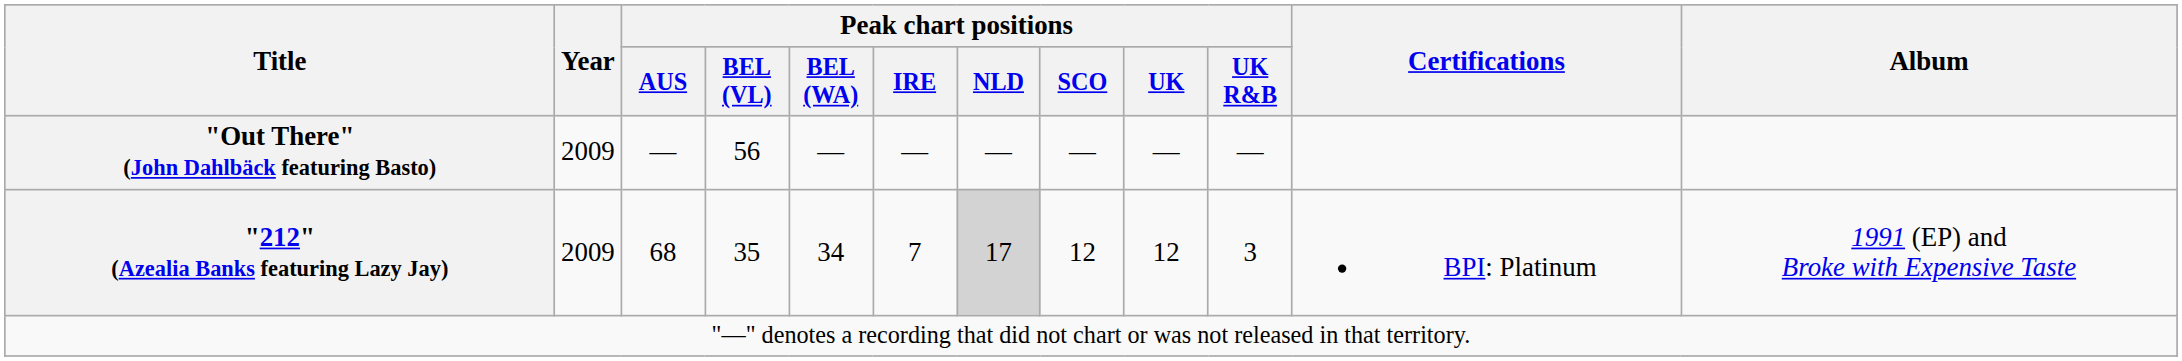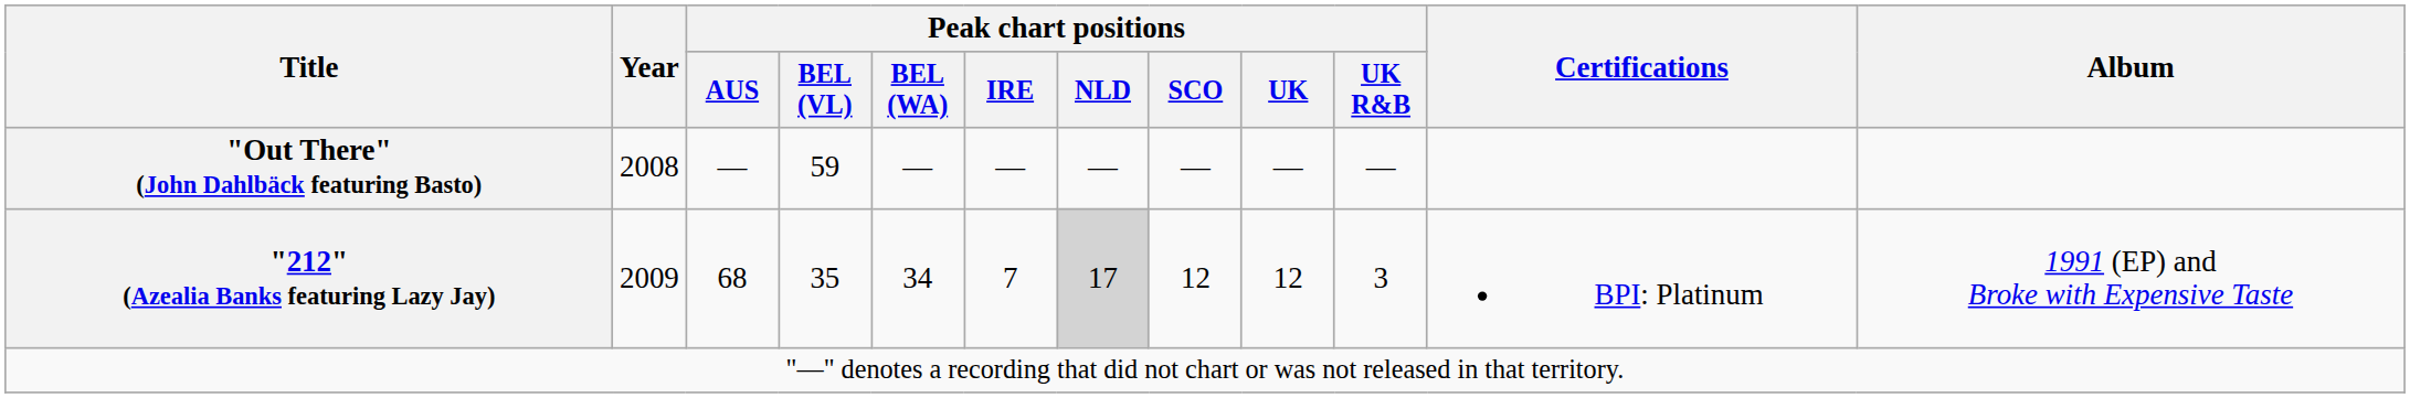"Out There" (John Dahlbäck featuring Basto) | Year: 2009 -> 2008
"Out There" (John Dahlbäck featuring Basto) | Peak chart positions / BEL (VL): 56 -> 59
